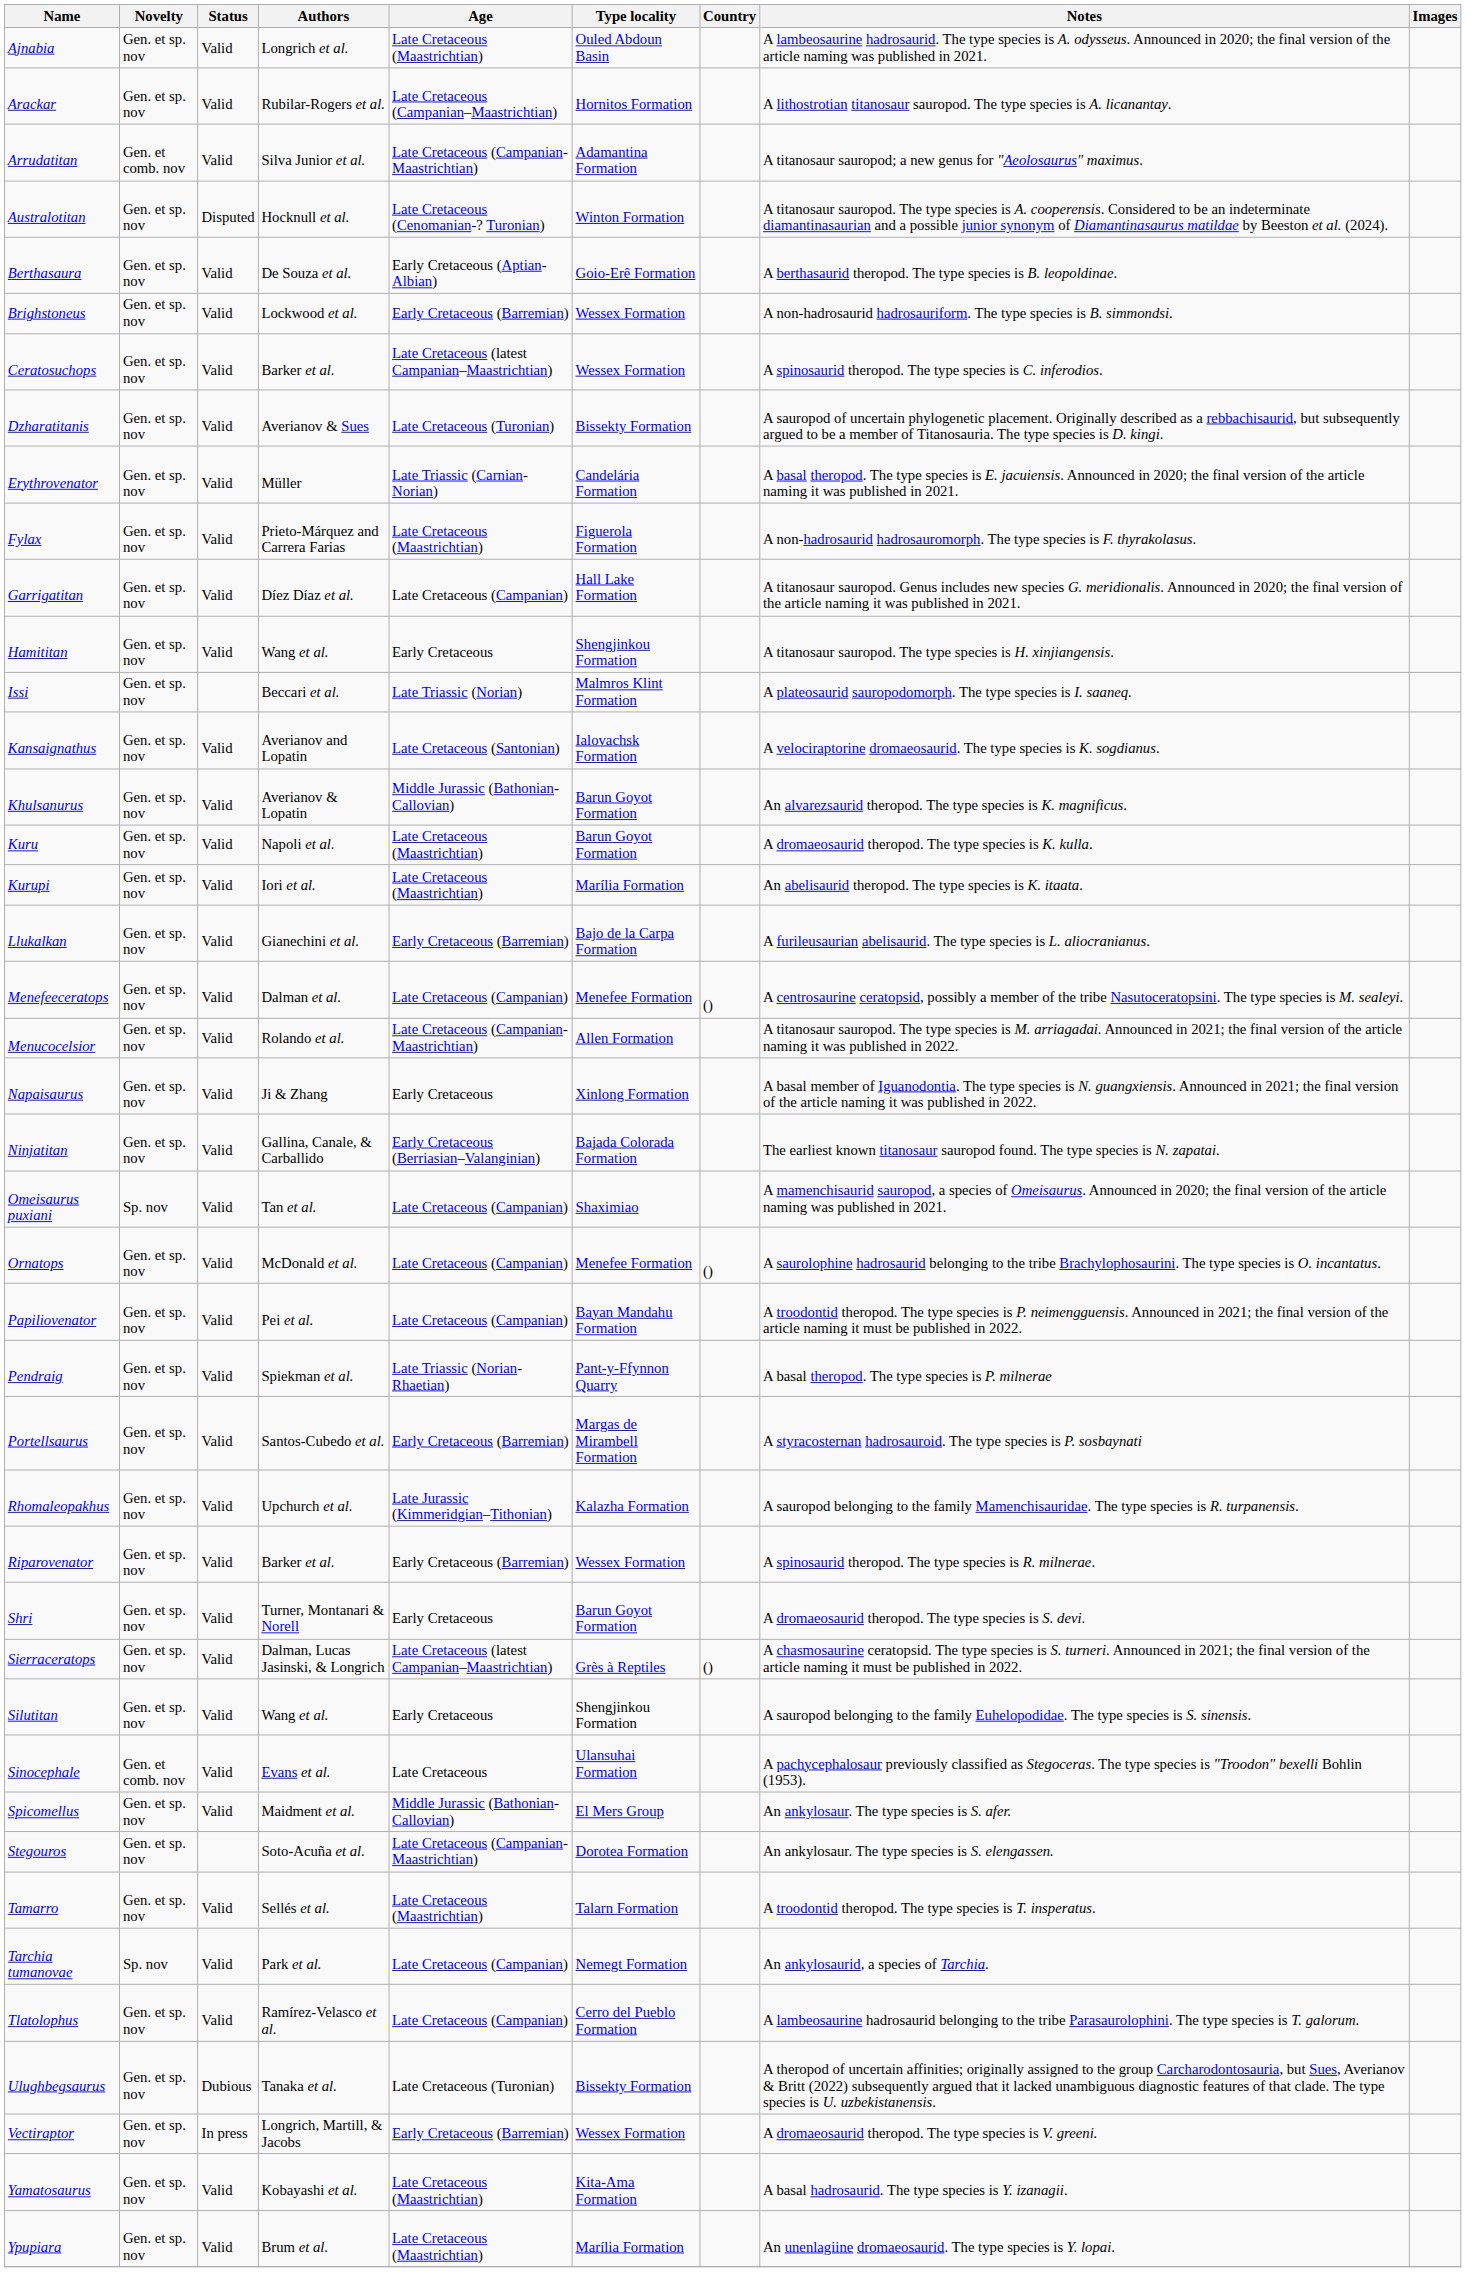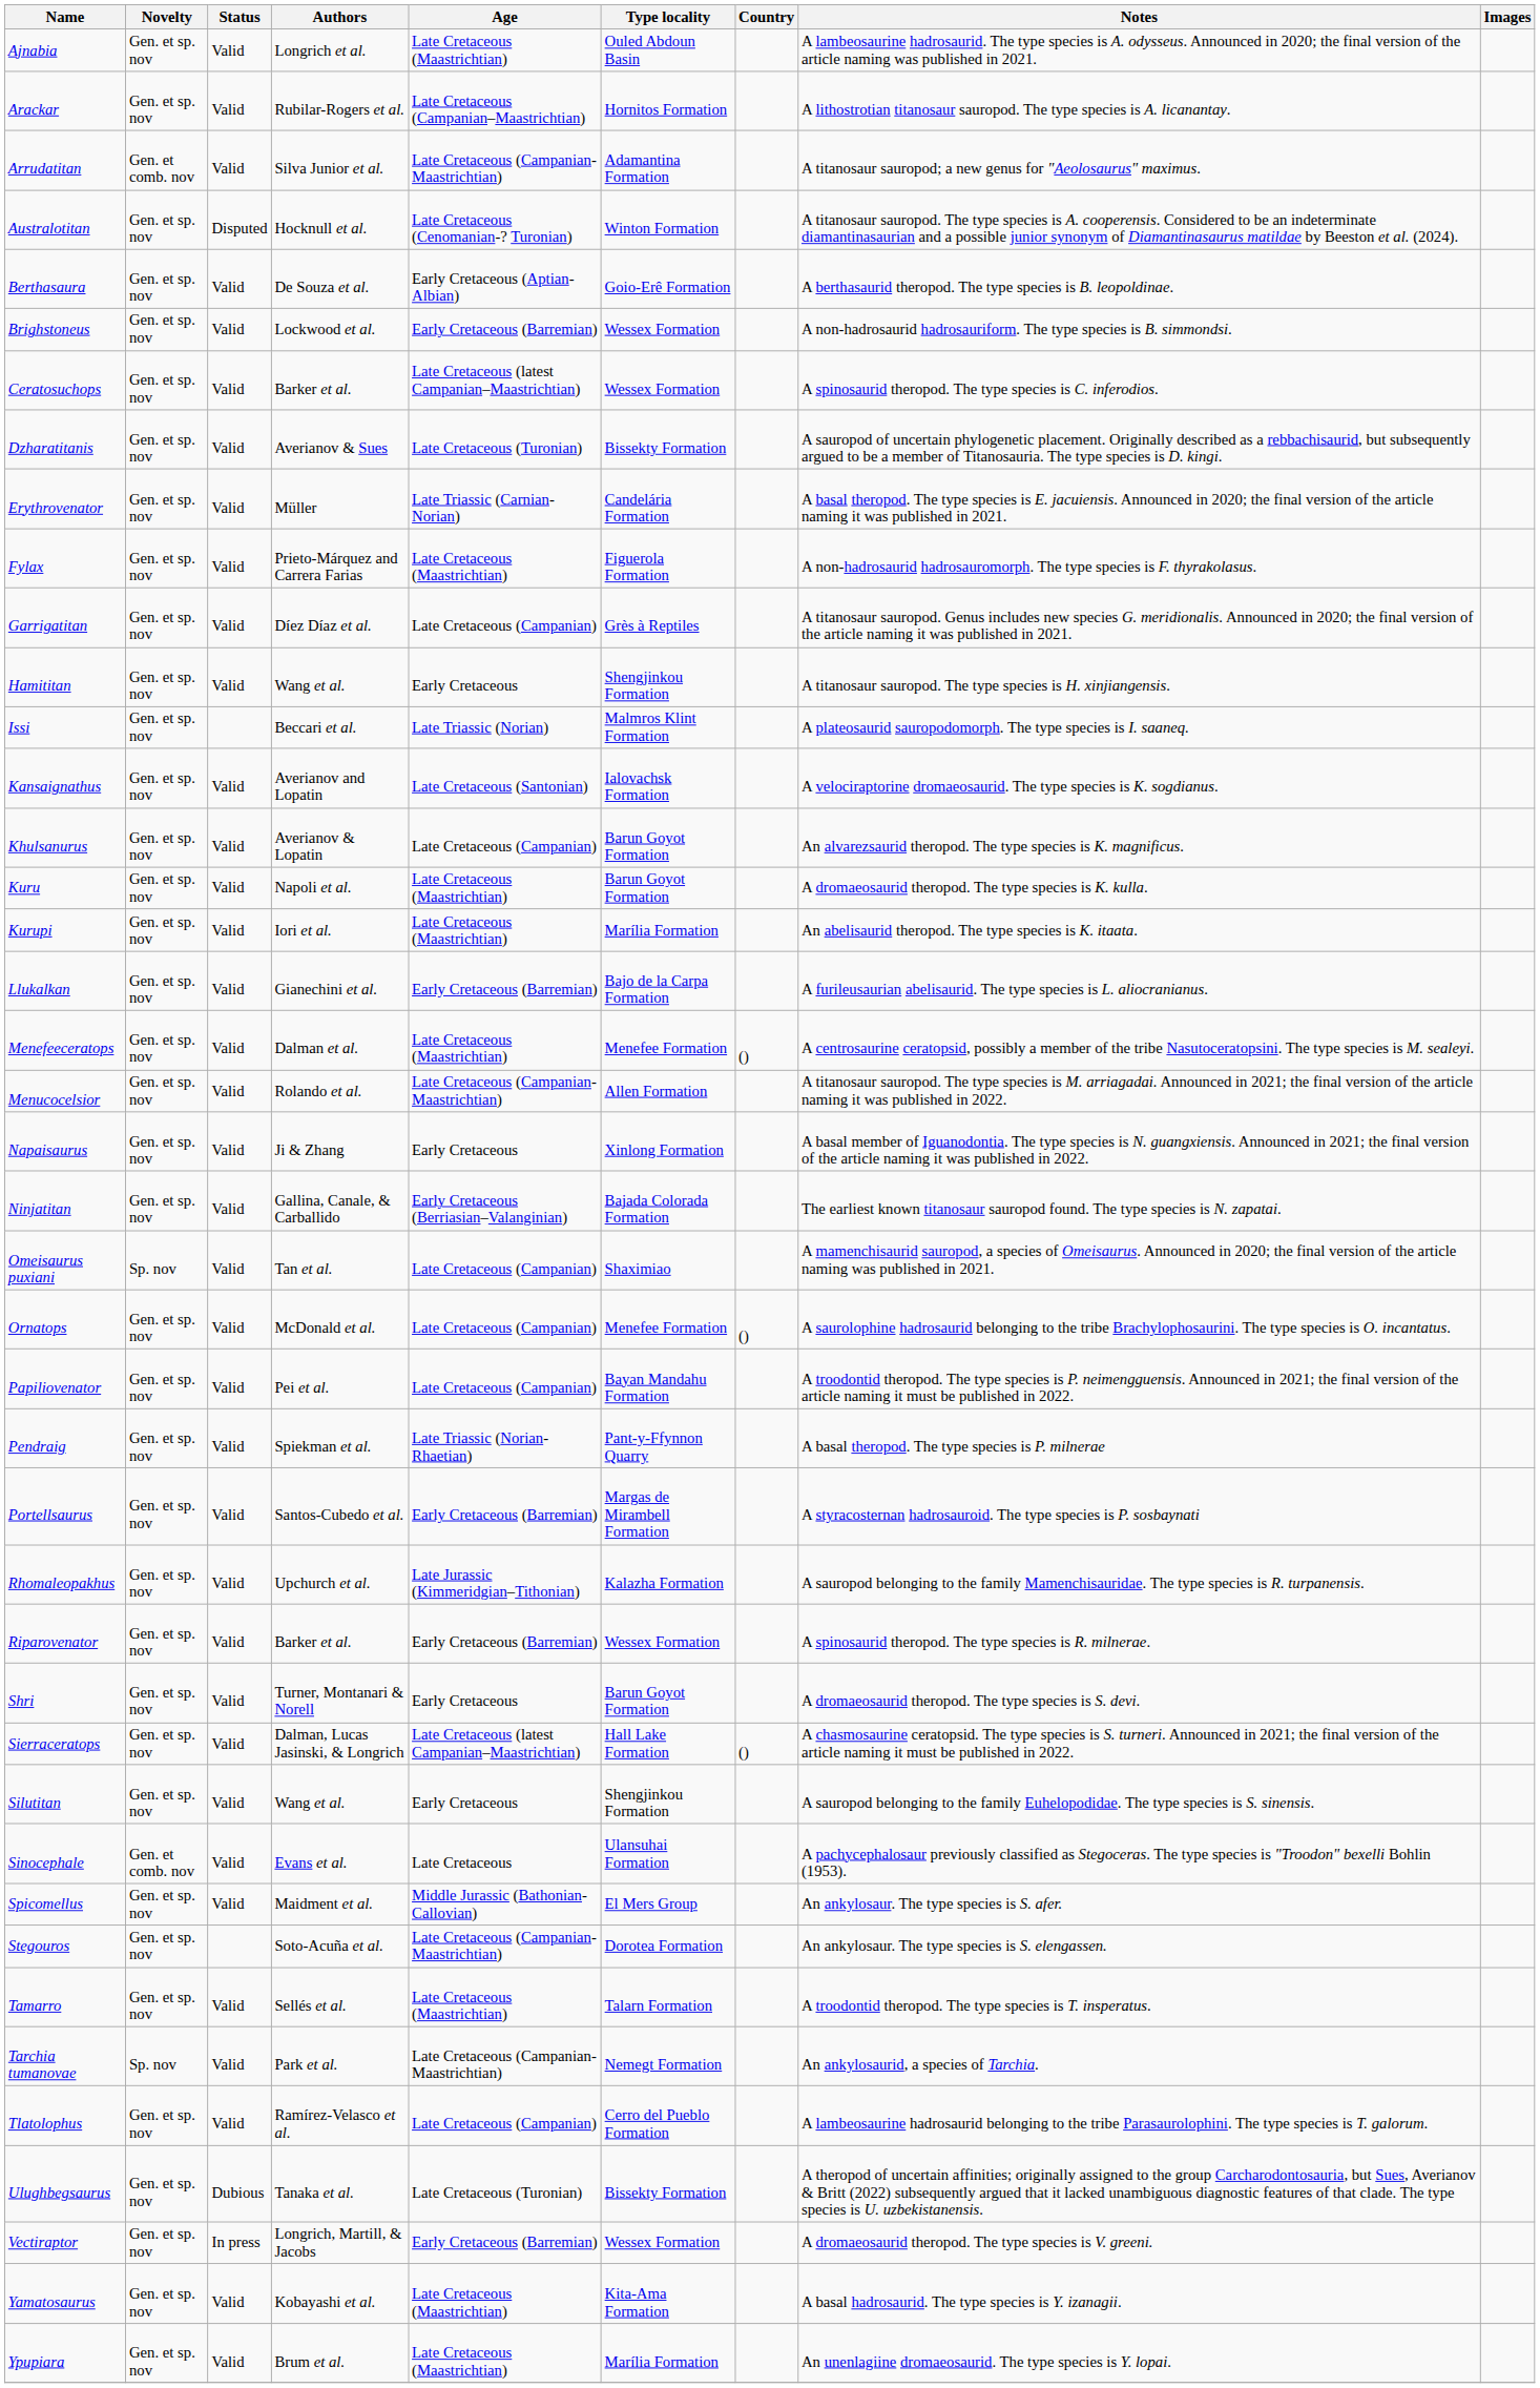Garrigatitan | Type locality: Hall Lake Formation -> Grès à Reptiles
Khulsanurus | Age: Middle Jurassic (Bathonian-Callovian) -> Late Cretaceous (Campanian)
Menefeeceratops | Age: Late Cretaceous (Campanian) -> Late Cretaceous (Maastrichtian)
Sierraceratops | Type locality: Grès à Reptiles -> Hall Lake Formation
Tarchia tumanovae | Age: Late Cretaceous (Campanian) -> Late Cretaceous (Campanian-Maastrichtian)
